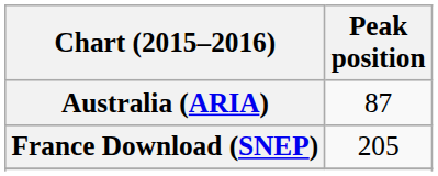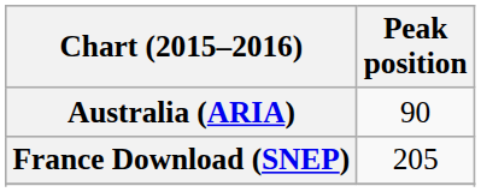Australia (ARIA) | Peak position: 87 -> 90
